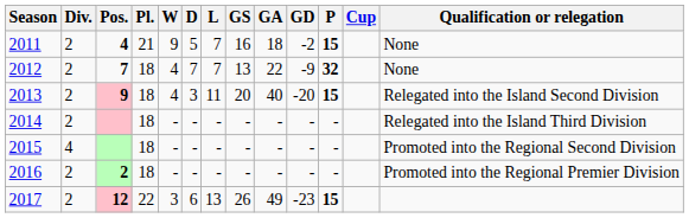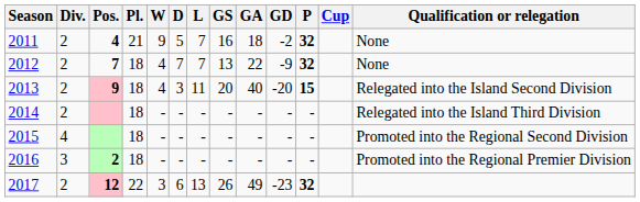2011 | P: 15 -> 32
2016 | Div.: 2 -> 3
2017 | P: 15 -> 32
